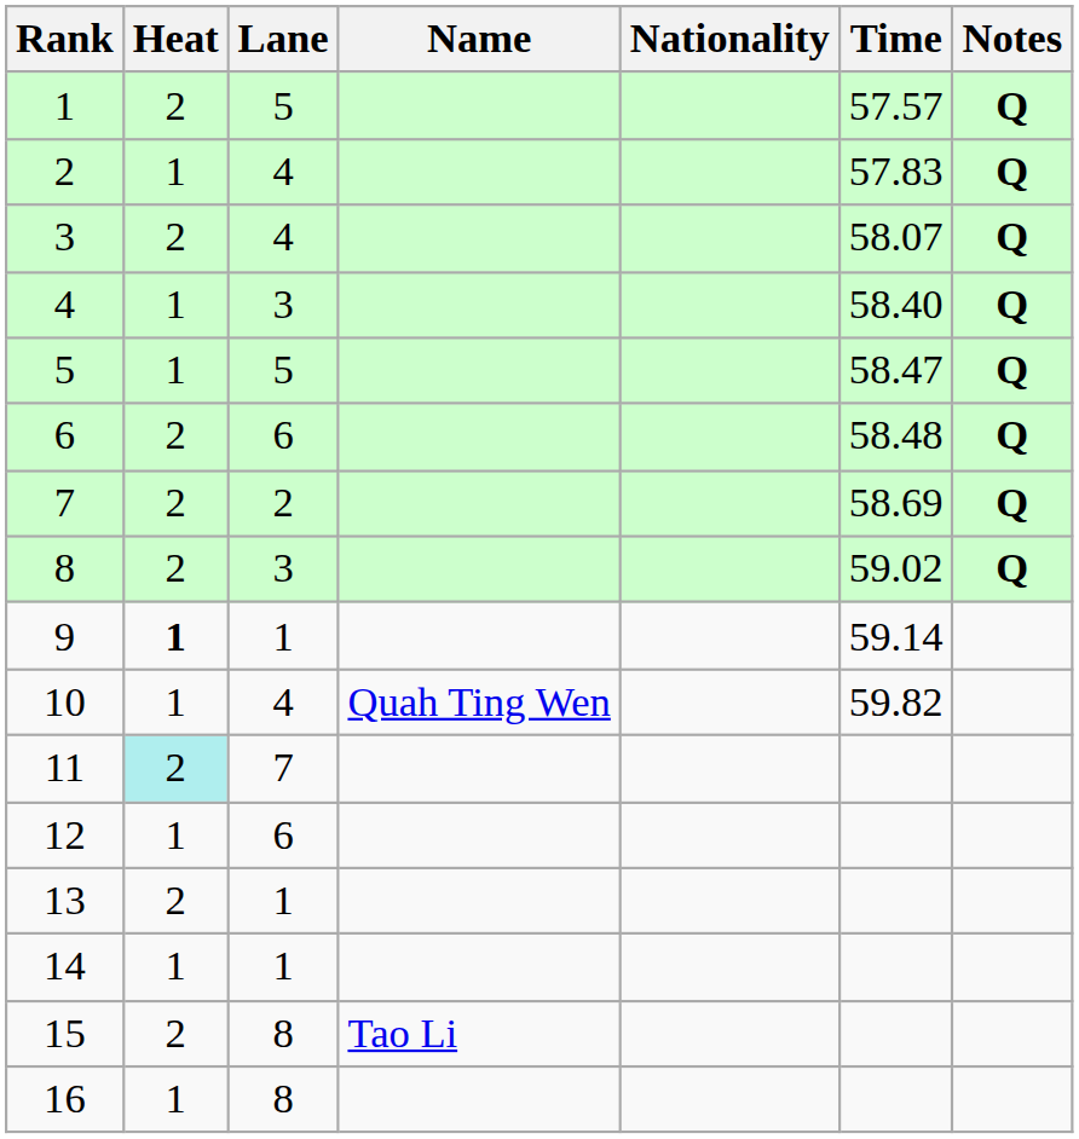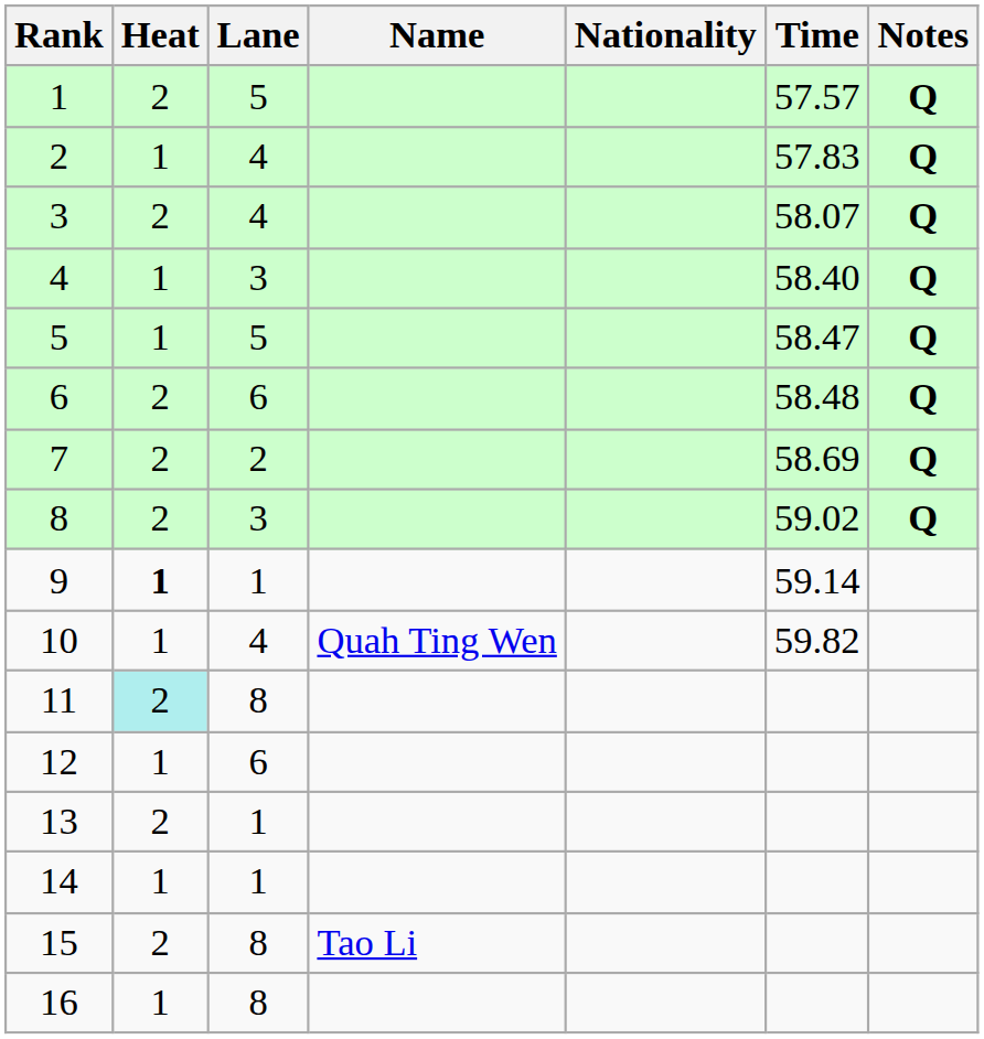11 | Lane: 7 -> 8
